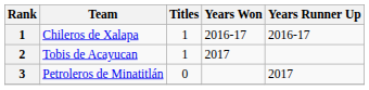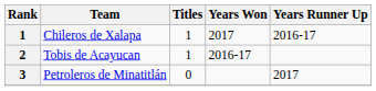Chileros de Xalapa | Years Won: 2016-17 -> 2017
Tobis de Acayucan | Years Won: 2017 -> 2016-17
